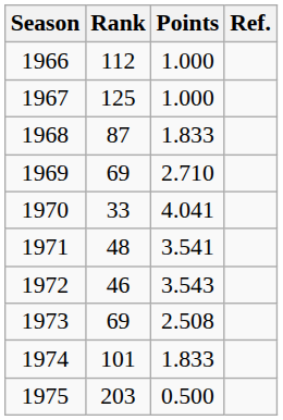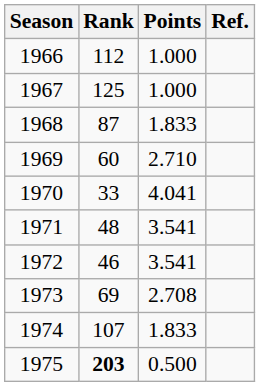1969 | Rank: 69 -> 60
1972 | Points: 3.543 -> 3.541
1973 | Points: 2.508 -> 2.708
1974 | Rank: 101 -> 107
1975 | Rank: normal -> bold
